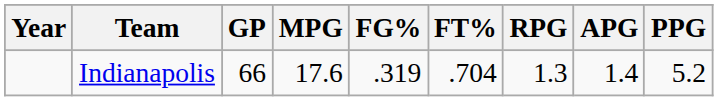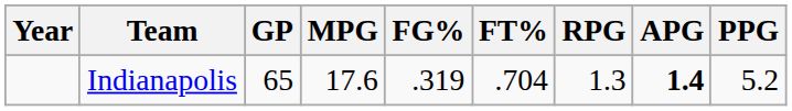Indianapolis | GP: 66 -> 65
Indianapolis | APG: normal -> bold
